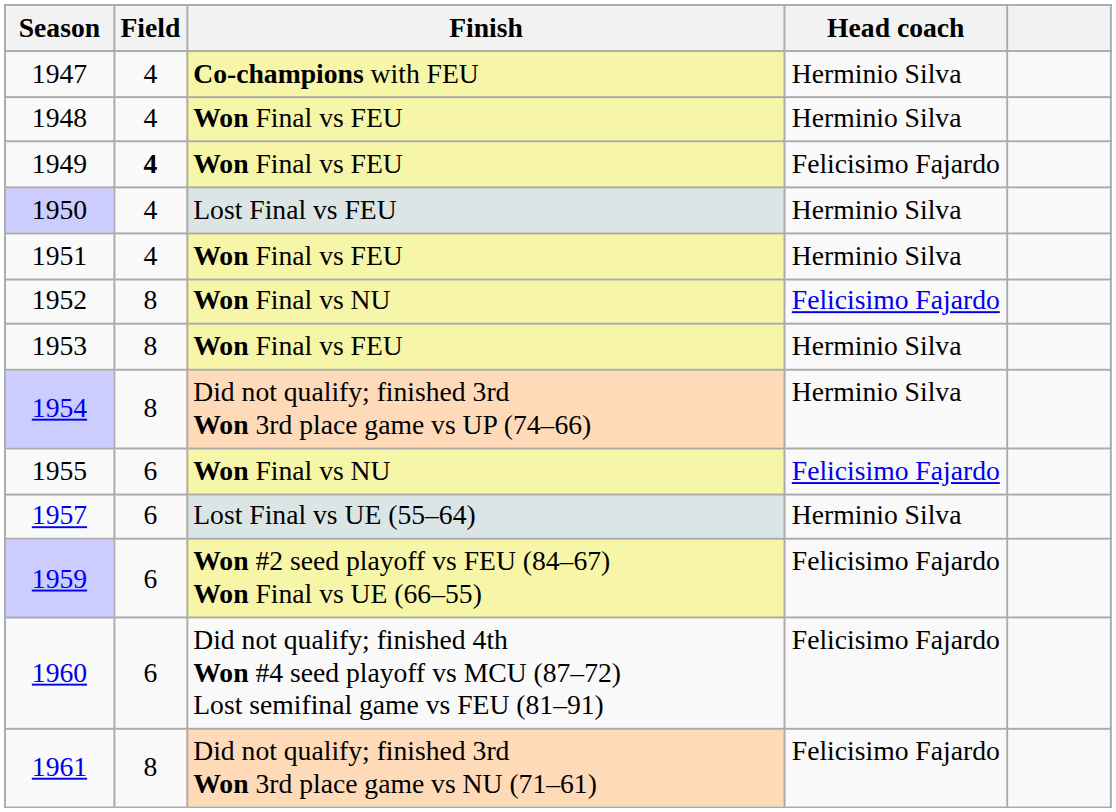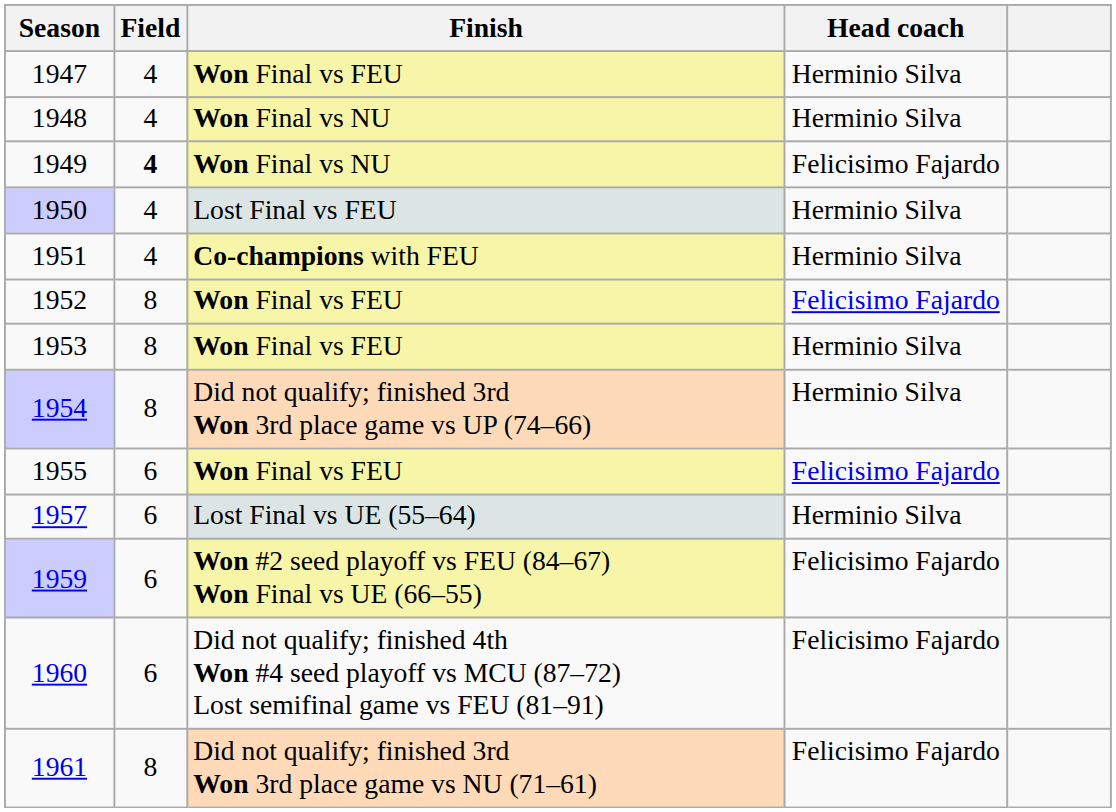1947 | Finish: Co-champions with FEU -> Won Final vs FEU
1948 | Finish: Won Final vs FEU -> Won Final vs NU
1949 | Finish: Won Final vs FEU -> Won Final vs NU
1951 | Finish: Won Final vs FEU -> Co-champions with FEU
1952 | Finish: Won Final vs NU -> Won Final vs FEU
1955 | Finish: Won Final vs NU -> Won Final vs FEU
